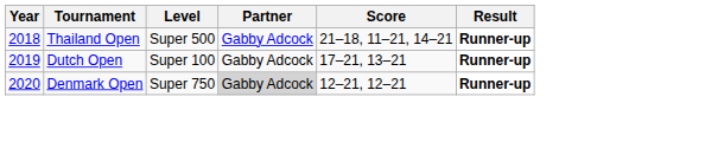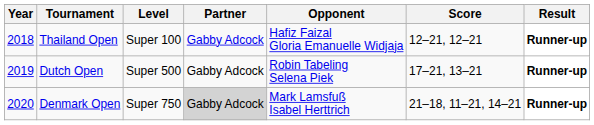+ column: Opponent | Hafiz Faizal Gloria Emanuelle Widjaja | Robin Tabeling Selena Piek | Mark Lamsfuß Isabel Herttrich
Thailand Open | Level: Super 500 -> Super 100
Thailand Open | Score: 21–18, 11–21, 14–21 -> 12–21, 12–21
Dutch Open | Level: Super 100 -> Super 500
Denmark Open | Score: 12–21, 12–21 -> 21–18, 11–21, 14–21
